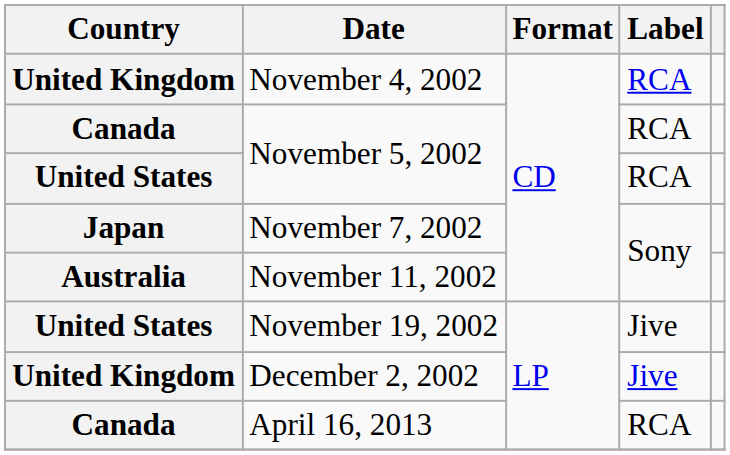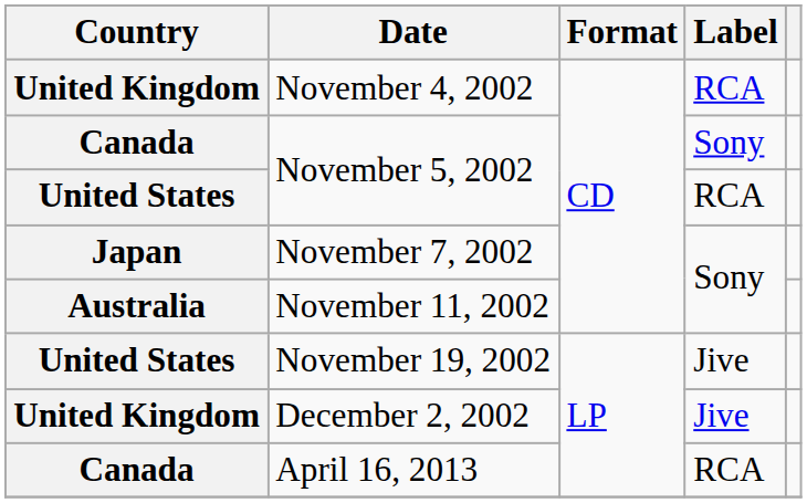Canada / November 5, 2002 | Label: RCA -> Sony
